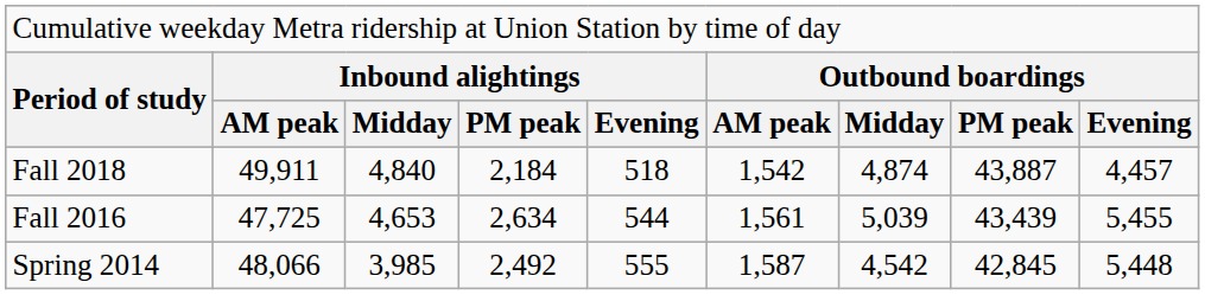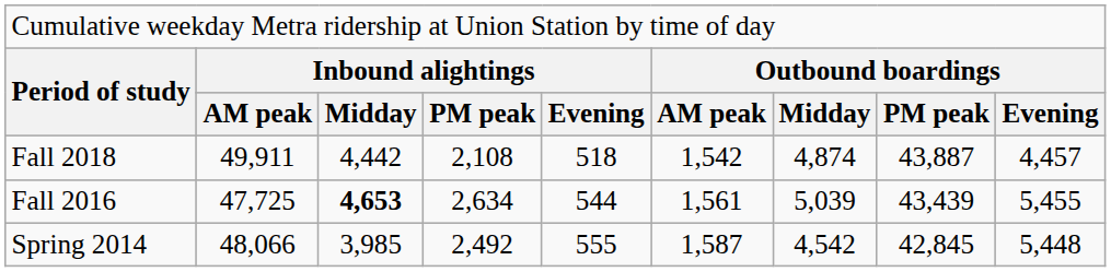Fall 2018 | column 3: 4,840 -> 4,442
Fall 2018 | column 4: 2,184 -> 2,108
Fall 2016 | column 3: normal -> bold
